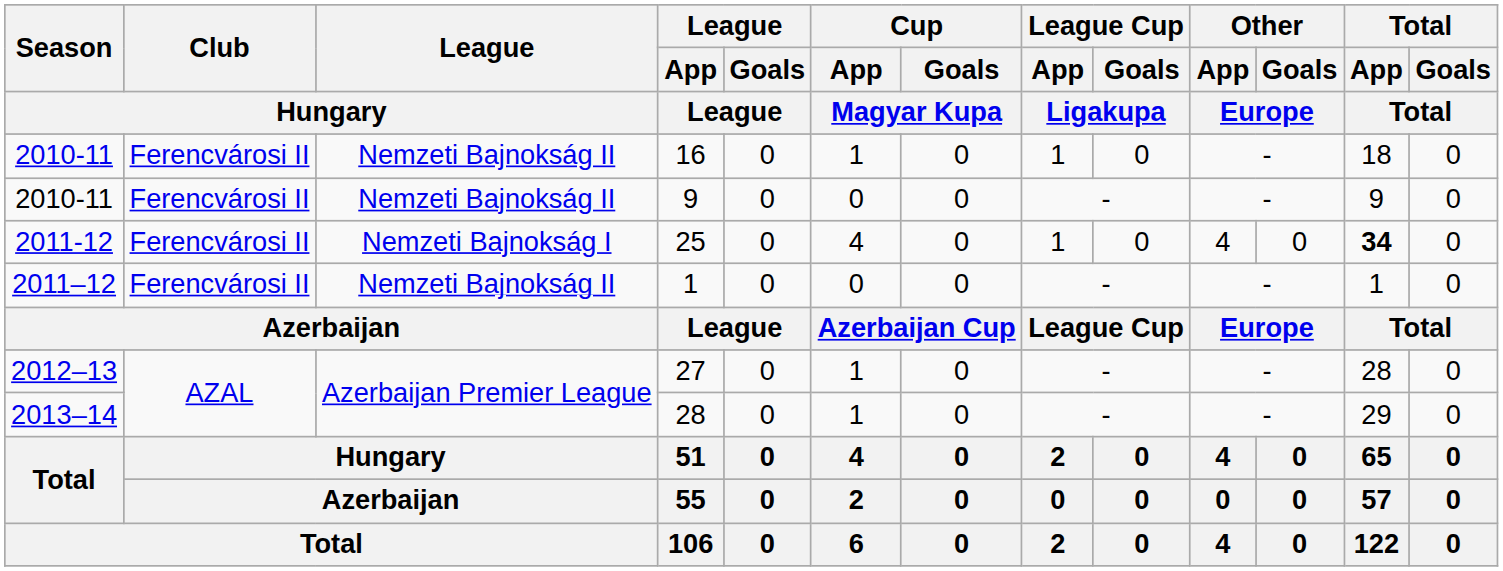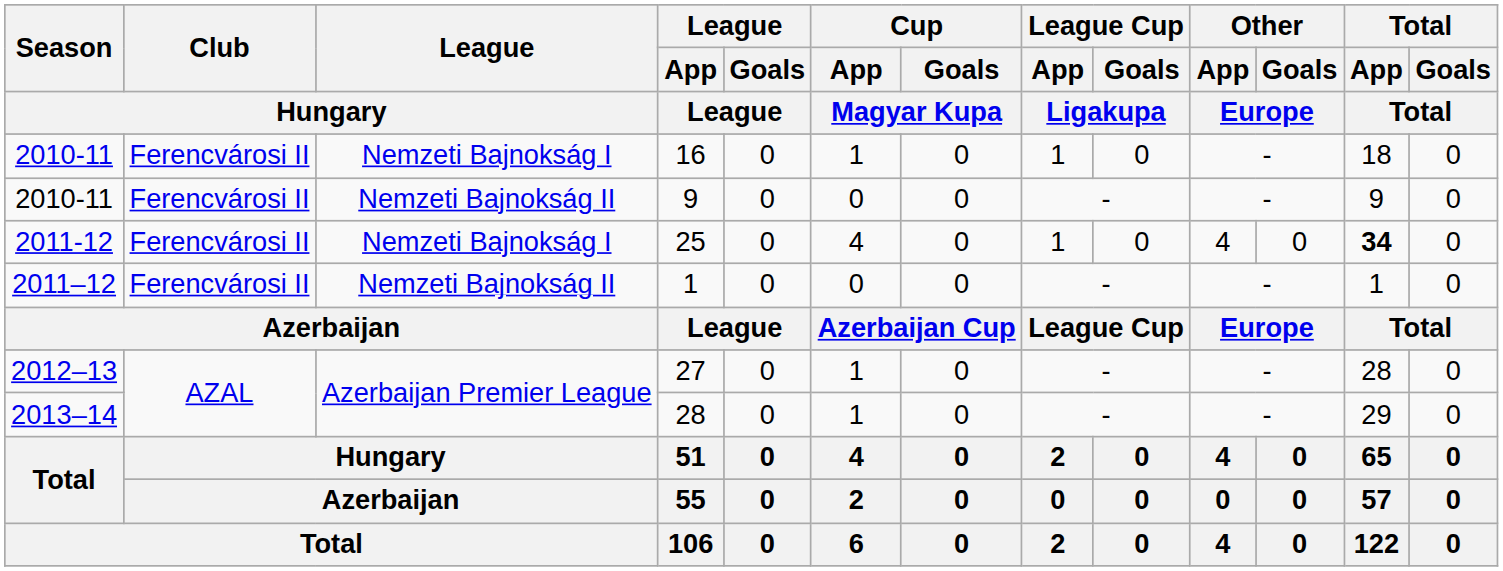16 | League / Hungary: Nemzeti Bajnokság II -> Nemzeti Bajnokság I
